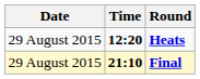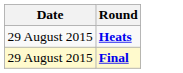- column: Time | 12:20 | 21:10
